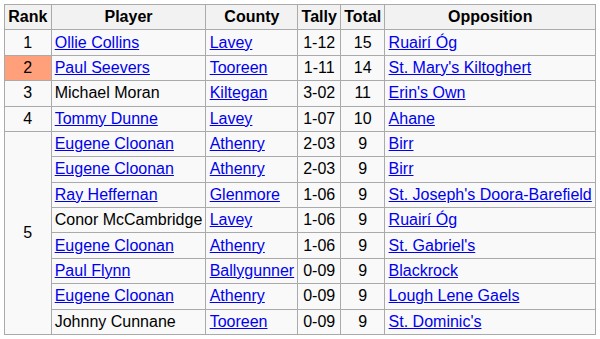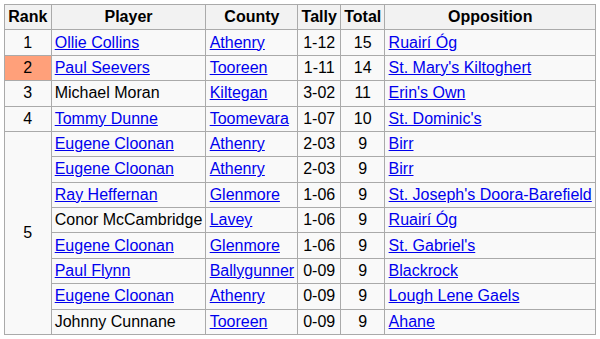Ollie Collins | County: Lavey -> Athenry
Tommy Dunne | County: Lavey -> Toomevara
Tommy Dunne | Opposition: Ahane -> St. Dominic's
Eugene Cloonan / 1-06 | County: Athenry -> Glenmore
Johnny Cunnane | Opposition: St. Dominic's -> Ahane
